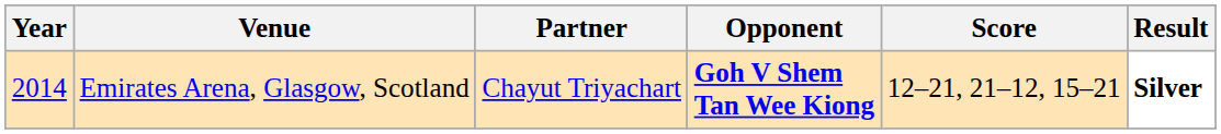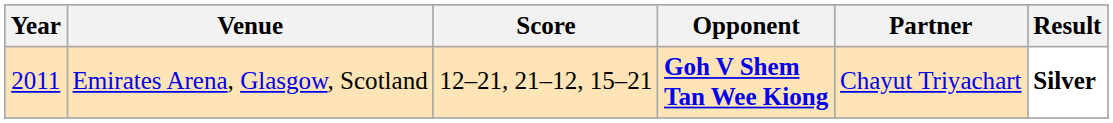columns swapped: Partner <-> Score
Emirates Arena, Glasgow, Scotland | Year: 2014 -> 2011
